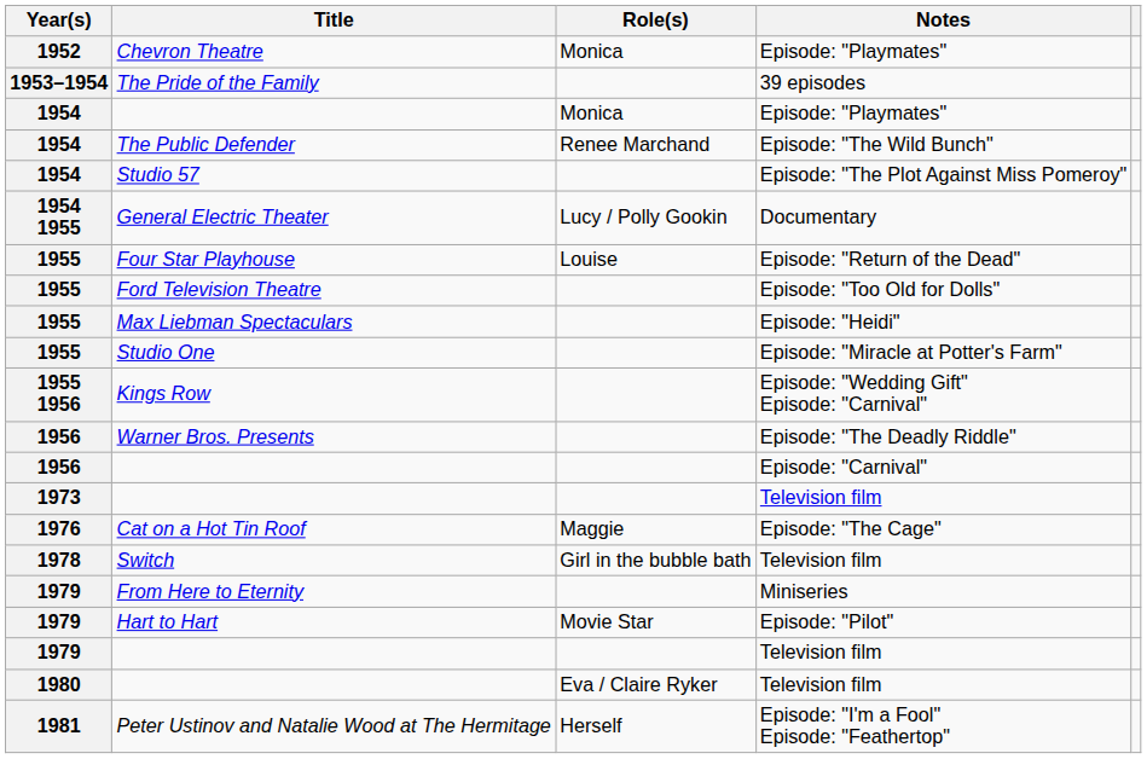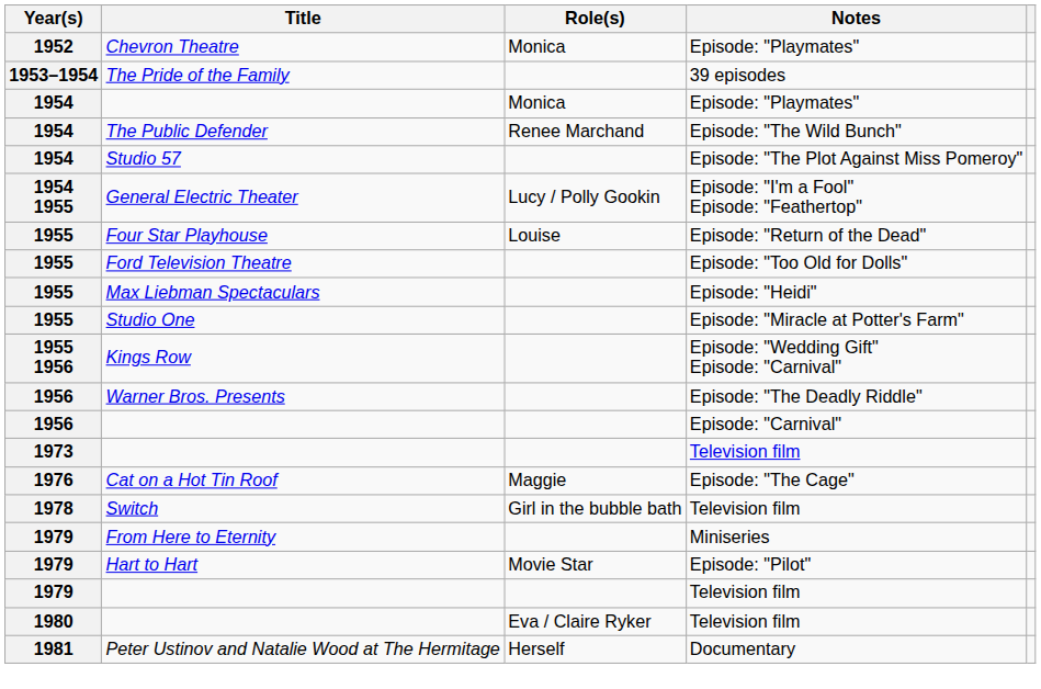General Electric Theater | Notes: Documentary -> Episode: "I'm a Fool" Episode: "Feathertop"
Peter Ustinov and Natalie Wood at The Hermitage | Notes: Episode: "I'm a Fool" Episode: "Feathertop" -> Documentary
